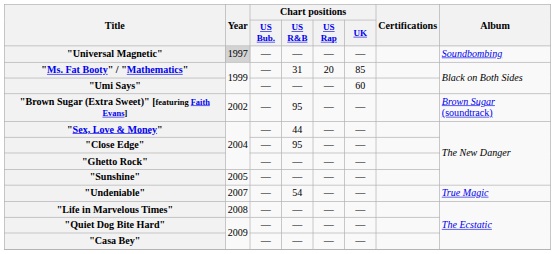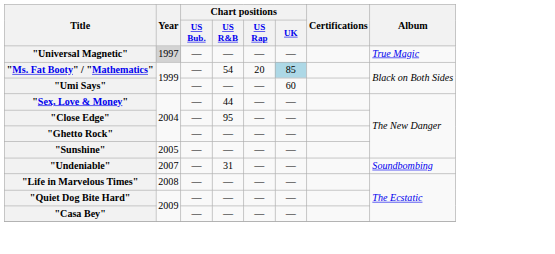"Universal Magnetic" | Album: Soundbombing -> True Magic
"Ms. Fat Booty" / "Mathematics" | Chart positions / US R&B: 31 -> 54
"Ms. Fat Booty" / "Mathematics" | Chart positions / UK: no background -> lightblue background
- row: "Brown Sugar (Extra Sweet)" [featuring Faith Evans] | 2002 | — | 95 | — | — | Brown Sugar (soundtrack)
"Undeniable" | Chart positions / US R&B: 54 -> 31
"Undeniable" | Album: True Magic -> Soundbombing
